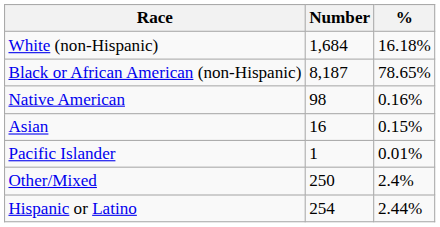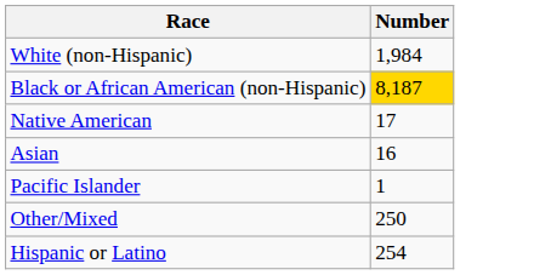- column: % | 16.18% | 78.65% | 0.16% | 0.15% | 0.01% | 2.4% | 2.44%
White (non-Hispanic) | Number: 1,684 -> 1,984
Black or African American (non-Hispanic) | Number: no background -> gold background
Native American | Number: 98 -> 17
